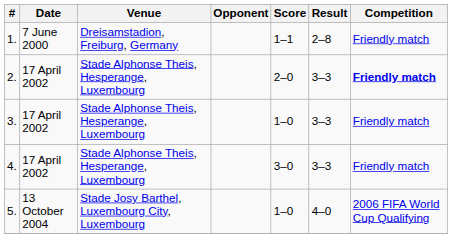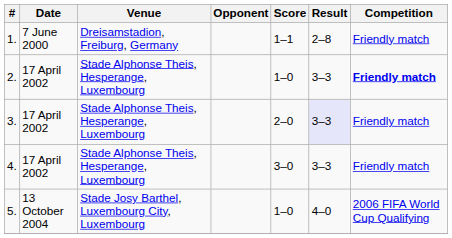2. | Score: 2–0 -> 1–0
3. | Score: 1–0 -> 2–0
3. | Result: no background -> lavender background
